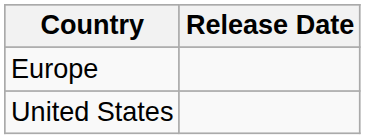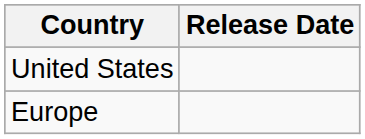rows swapped: Europe <-> United States
